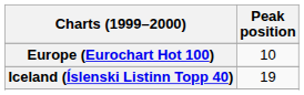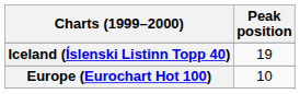rows swapped: Europe (Eurochart Hot 100) <-> Iceland (Íslenski Listinn Topp 40)
